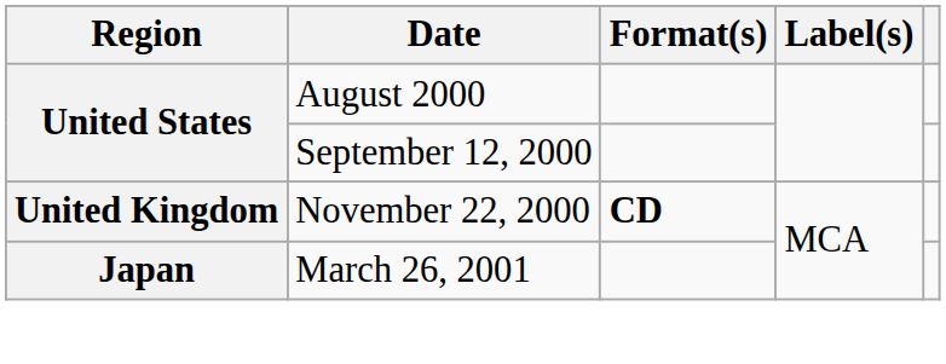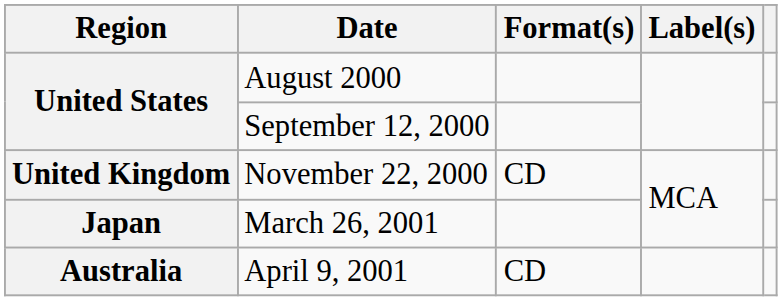November 22, 2000 | Format(s): bold -> normal
+ row: Australia | April 9, 2001 | CD
